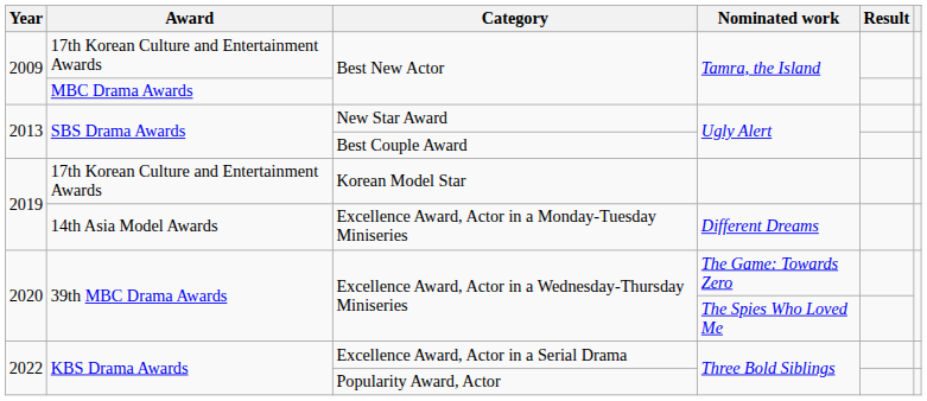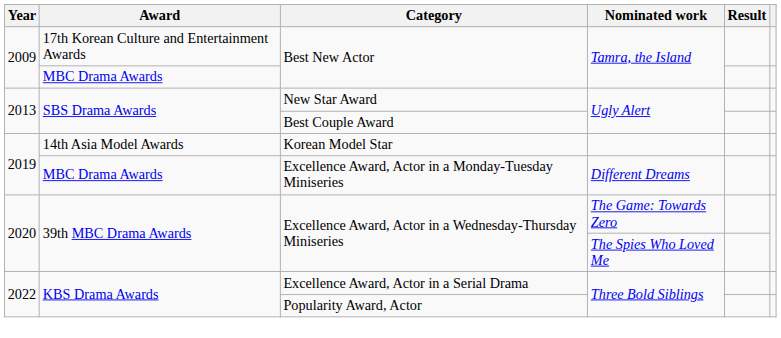Korean Model Star | Award: 17th Korean Culture and Entertainment Awards -> 14th Asia Model Awards
Excellence Award, Actor in a Monday-Tuesday Miniseries | Award: 14th Asia Model Awards -> MBC Drama Awards
